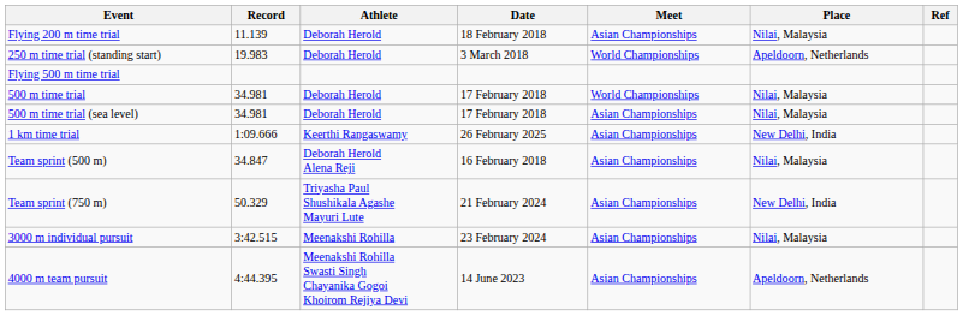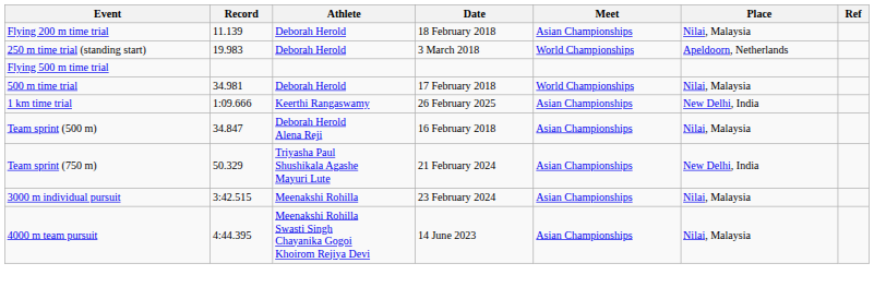- row: 500 m time trial (sea level) | 34.981 | Deborah Herold | 17 February 2018 | Asian Championships | Nilai, Malaysia
4000 m team pursuit | Place: Apeldoorn, Netherlands -> Nilai, Malaysia
